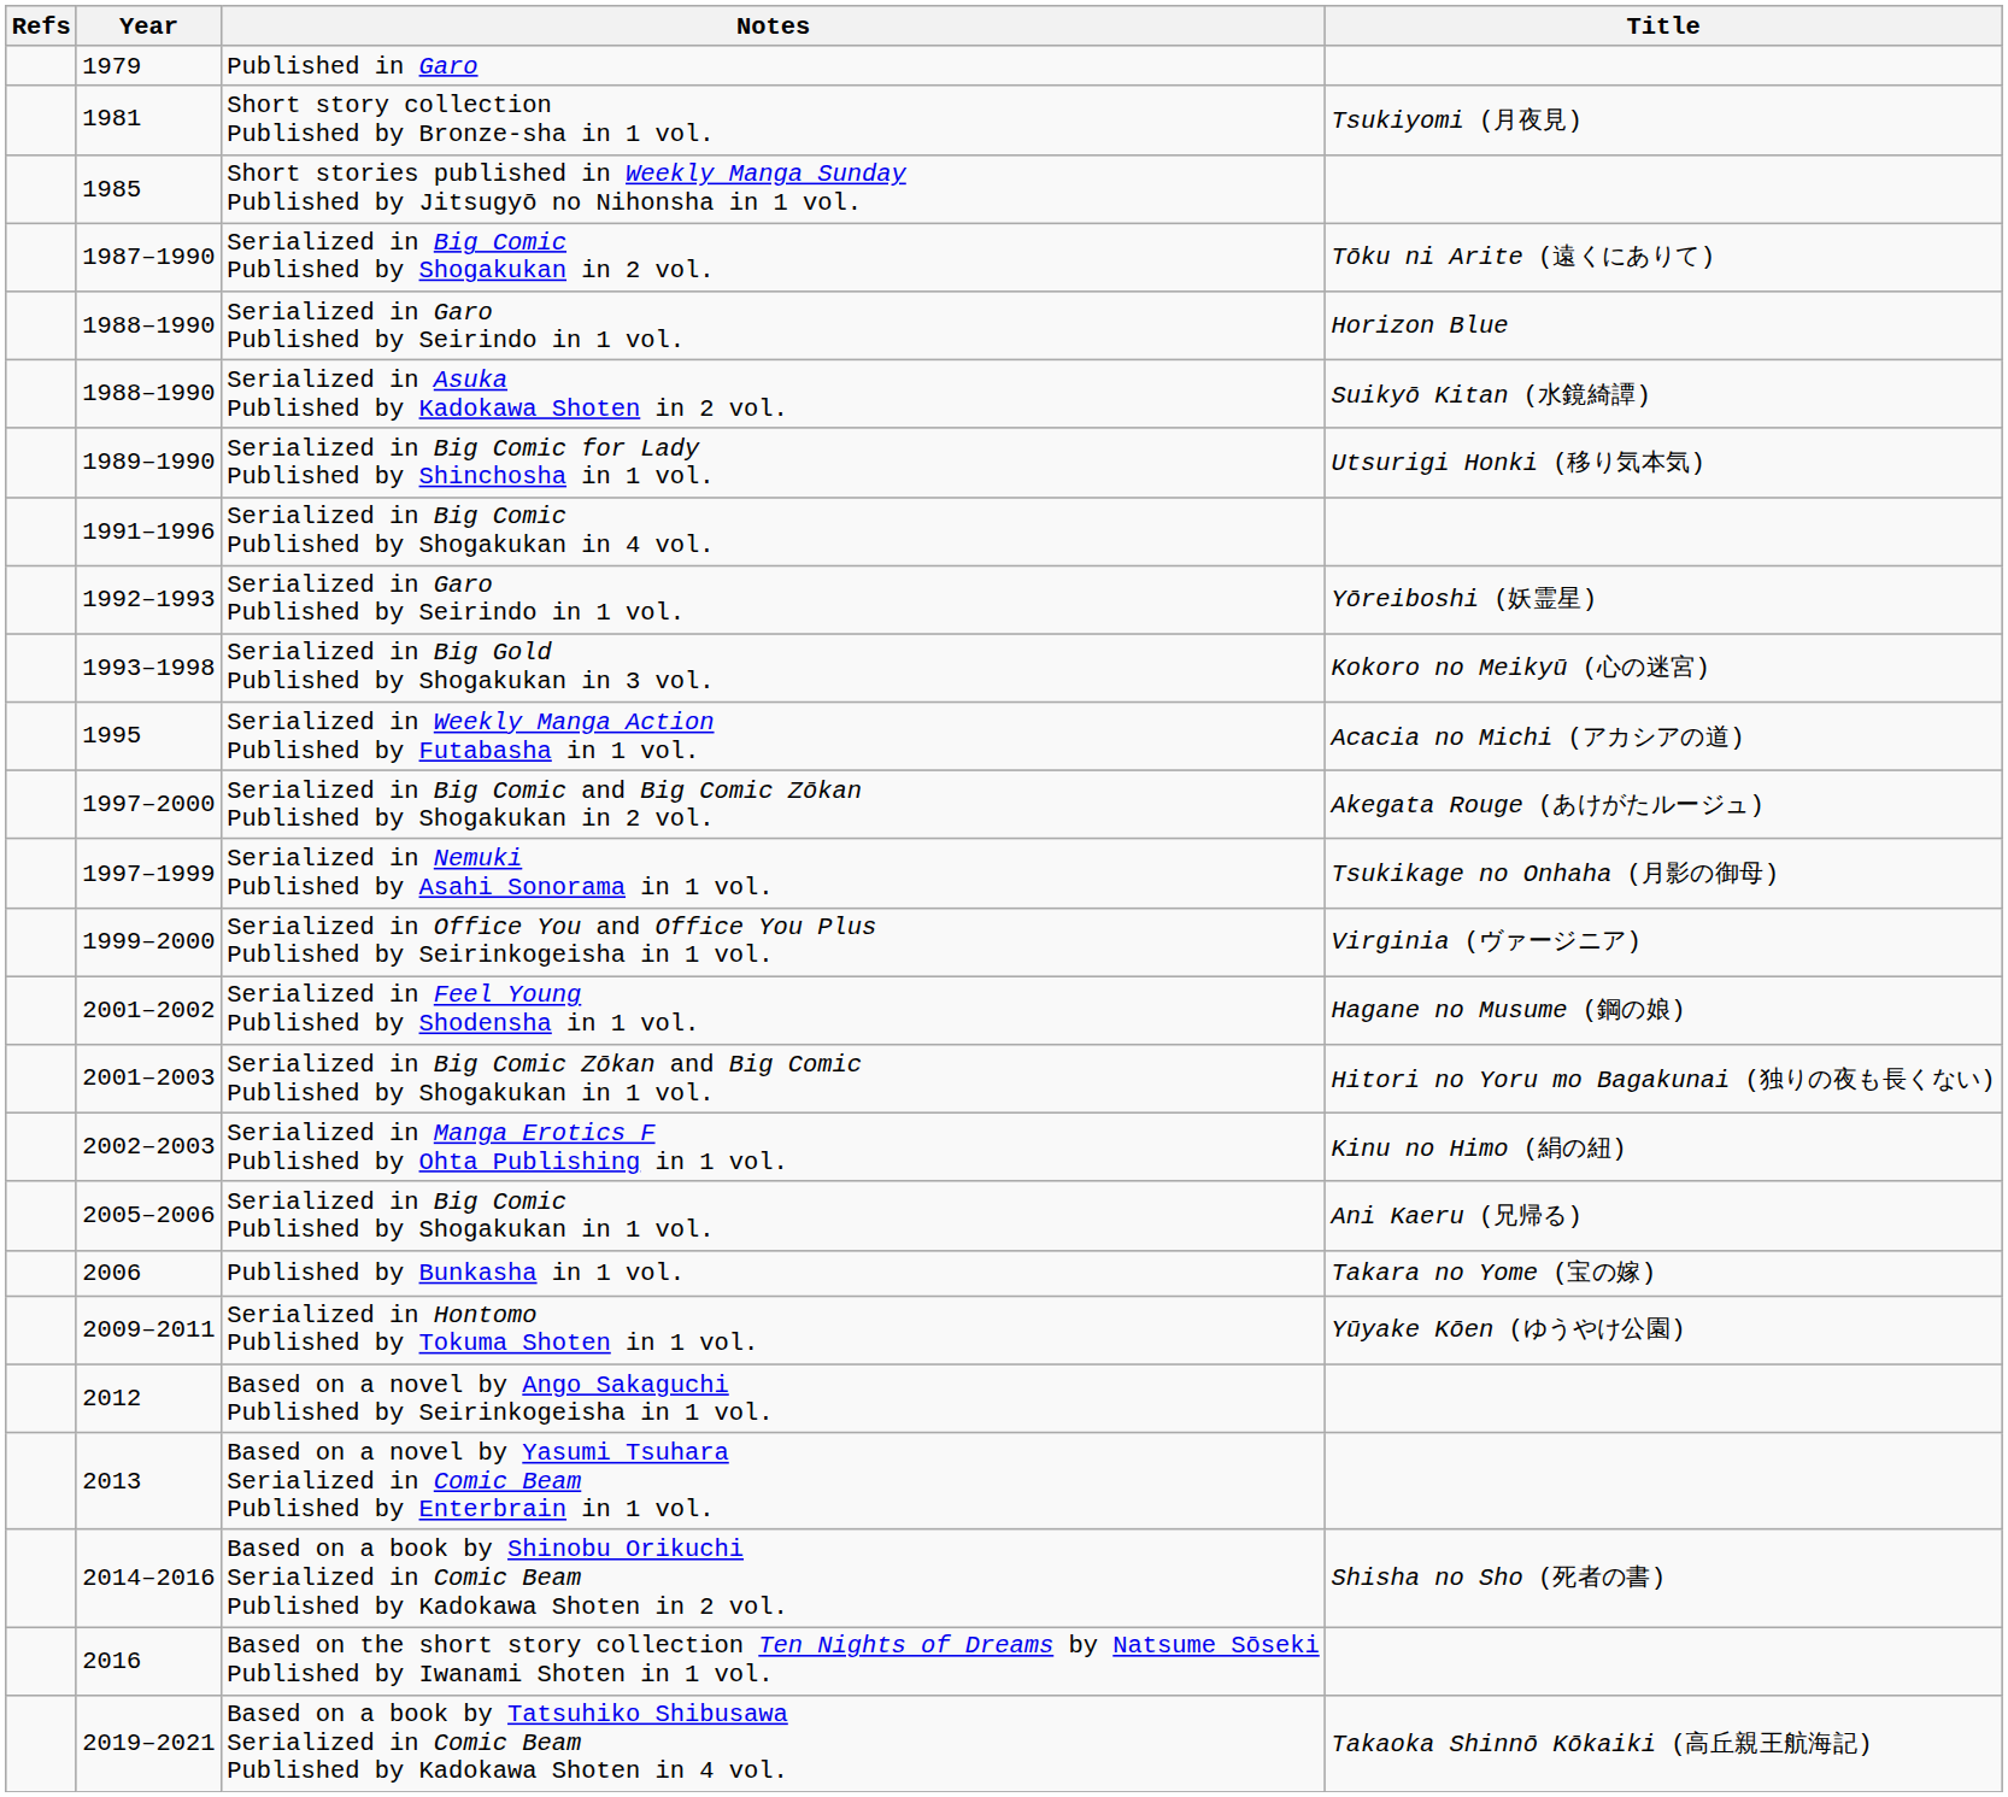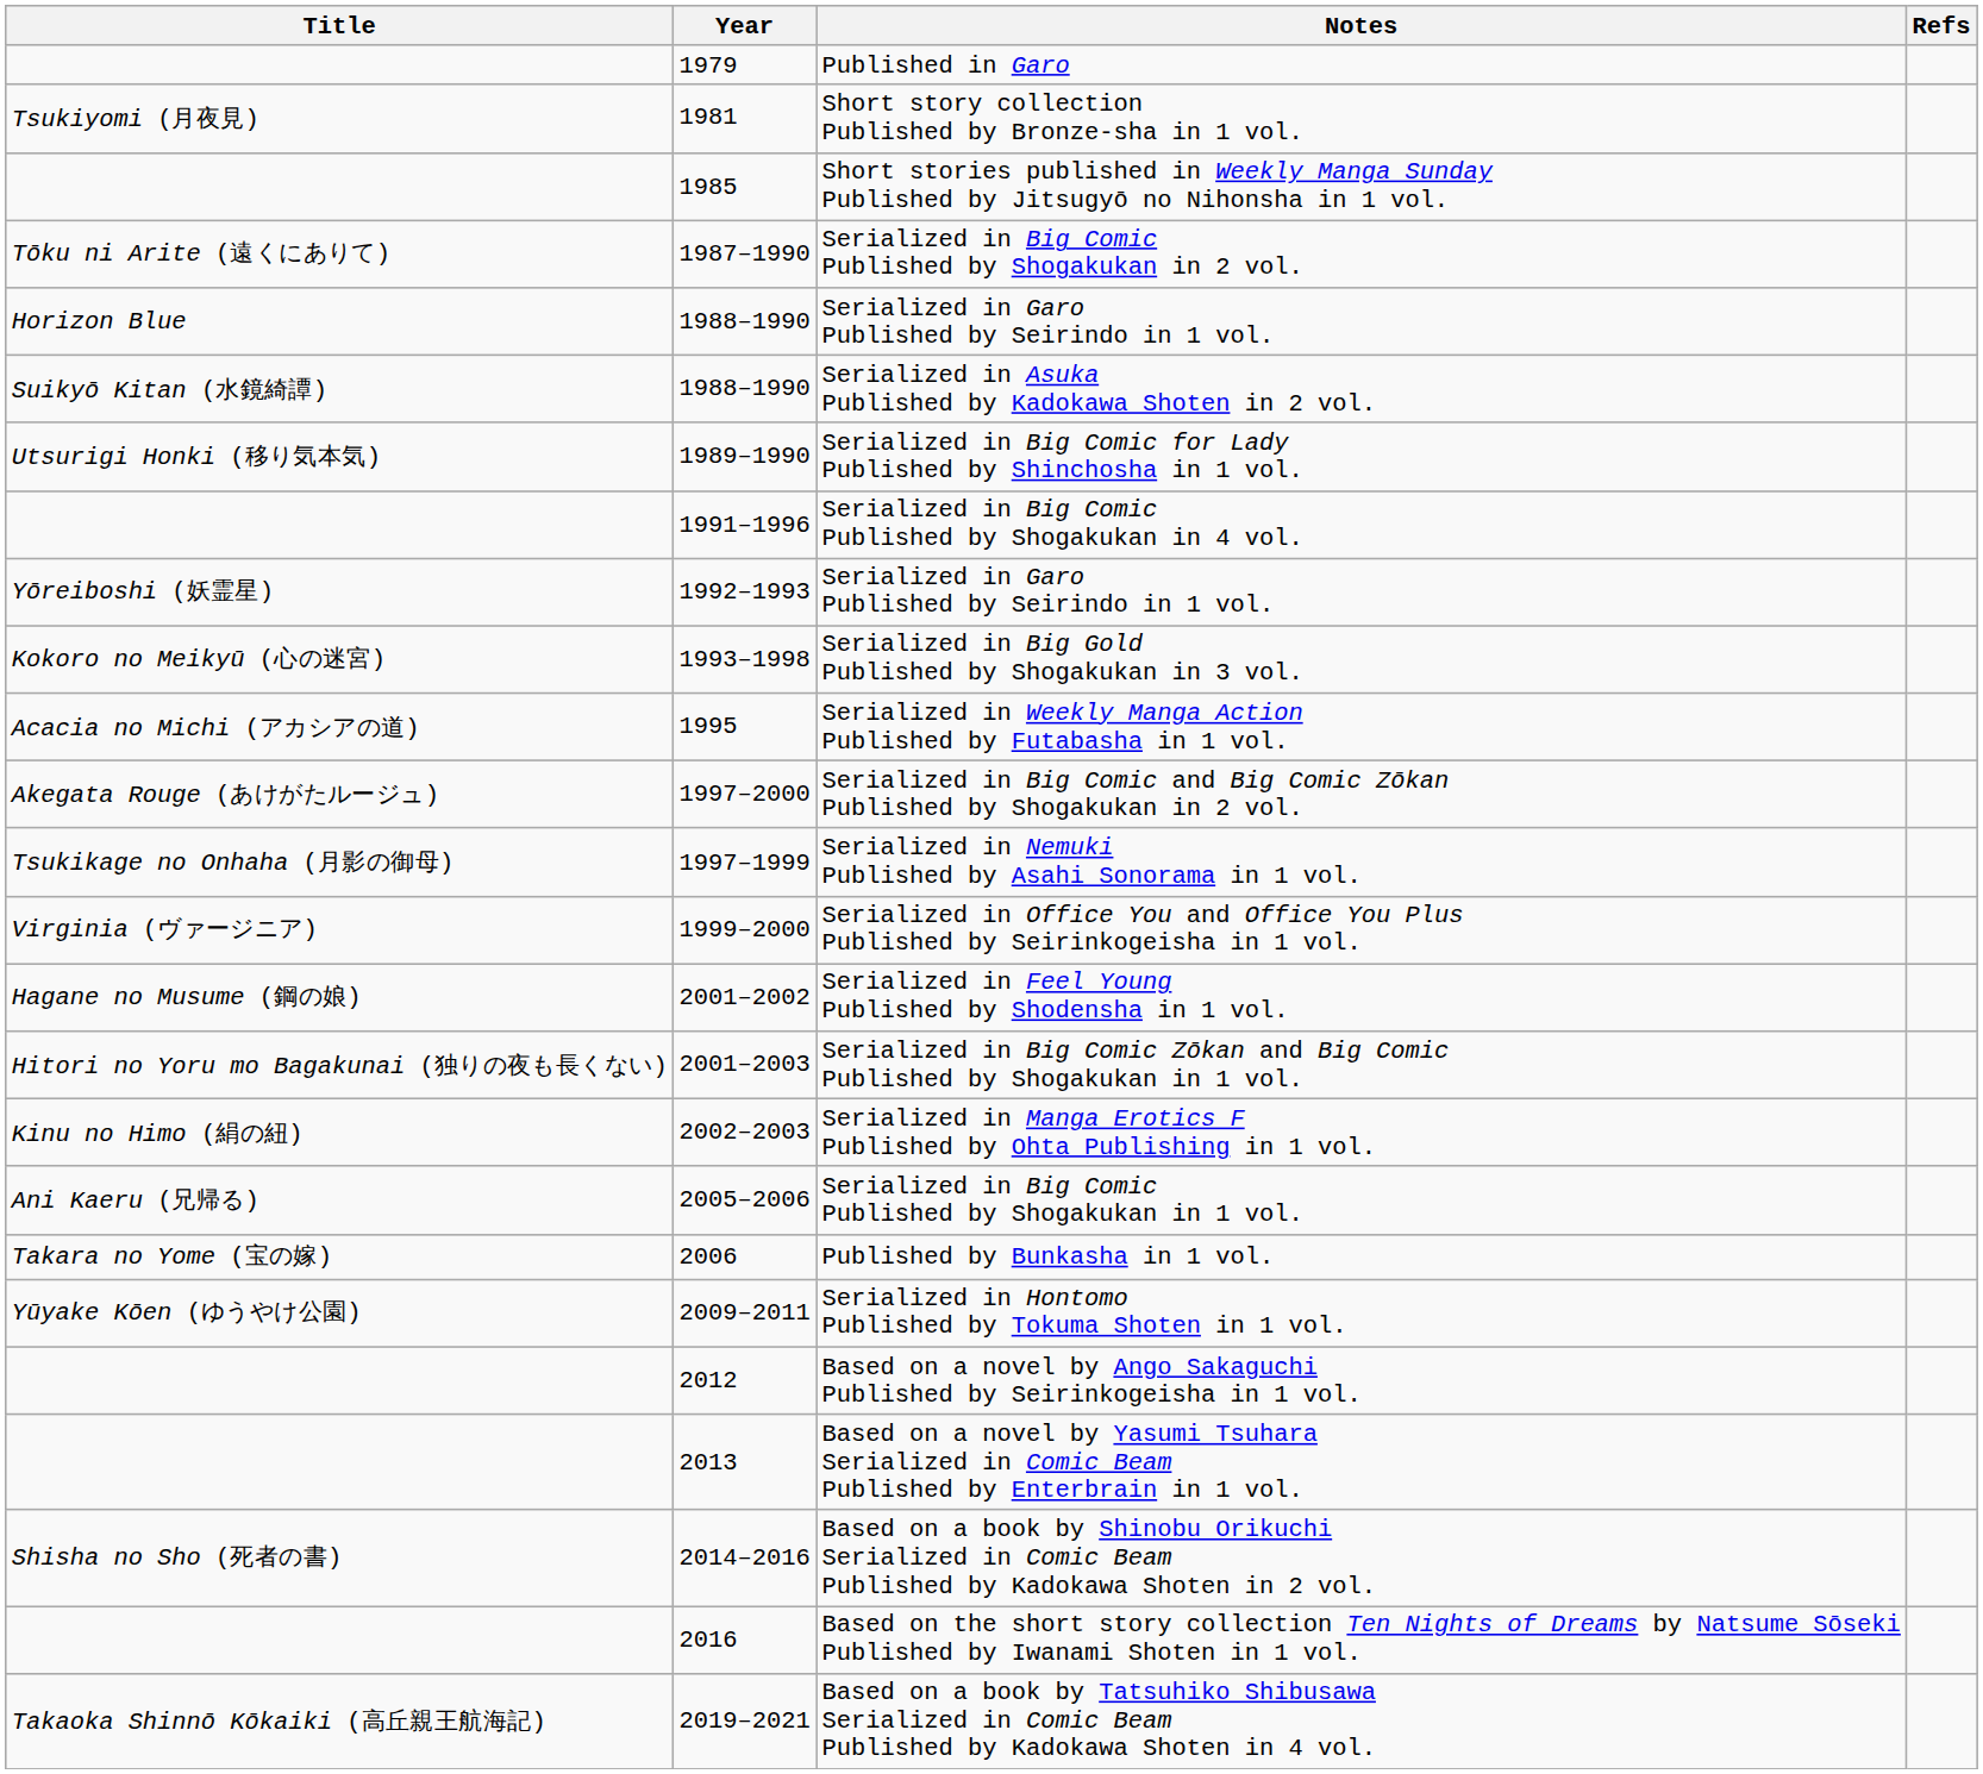columns swapped: Title <-> Refs
